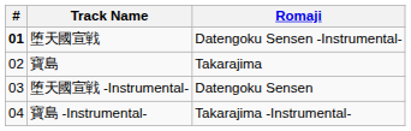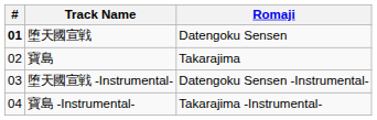堕天國宣戦 | Romaji: Datengoku Sensen -Instrumental- -> Datengoku Sensen
堕天國宣戦 -Instrumental- | Romaji: Datengoku Sensen -> Datengoku Sensen -Instrumental-
